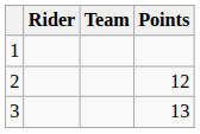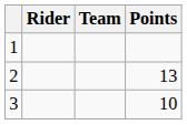2 | Points: 12 -> 13
3 | Points: 13 -> 10
